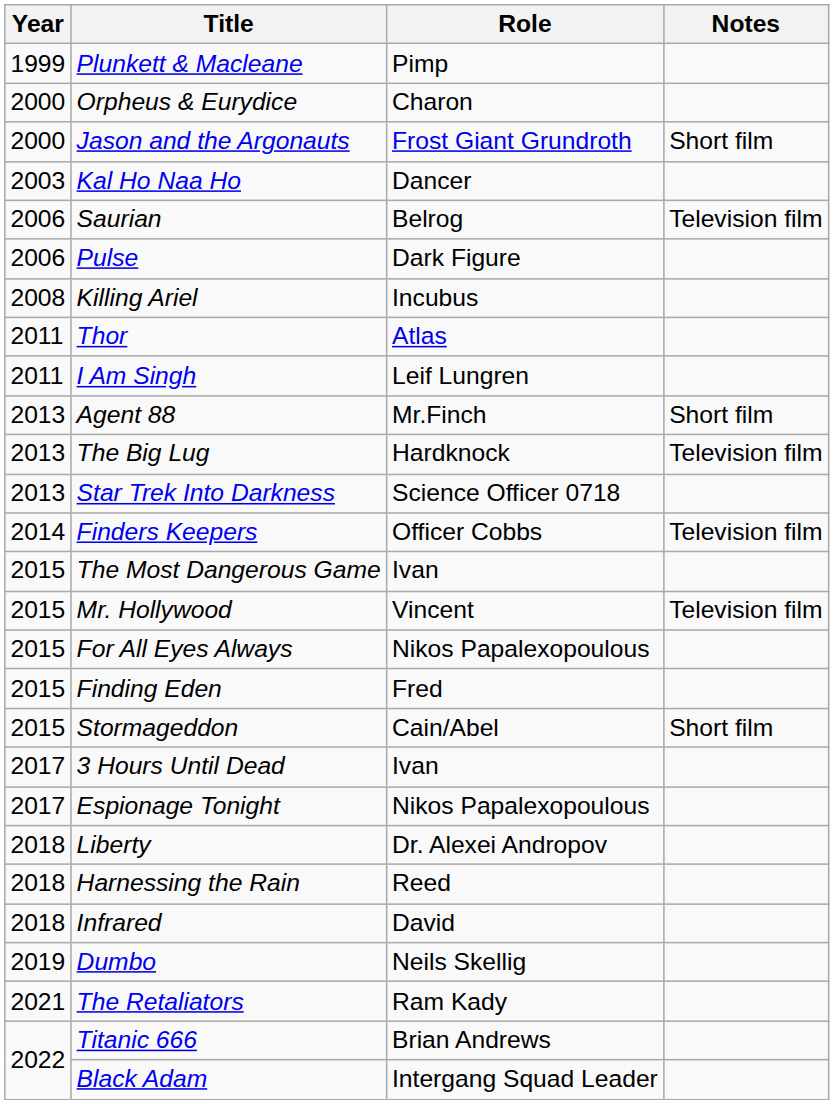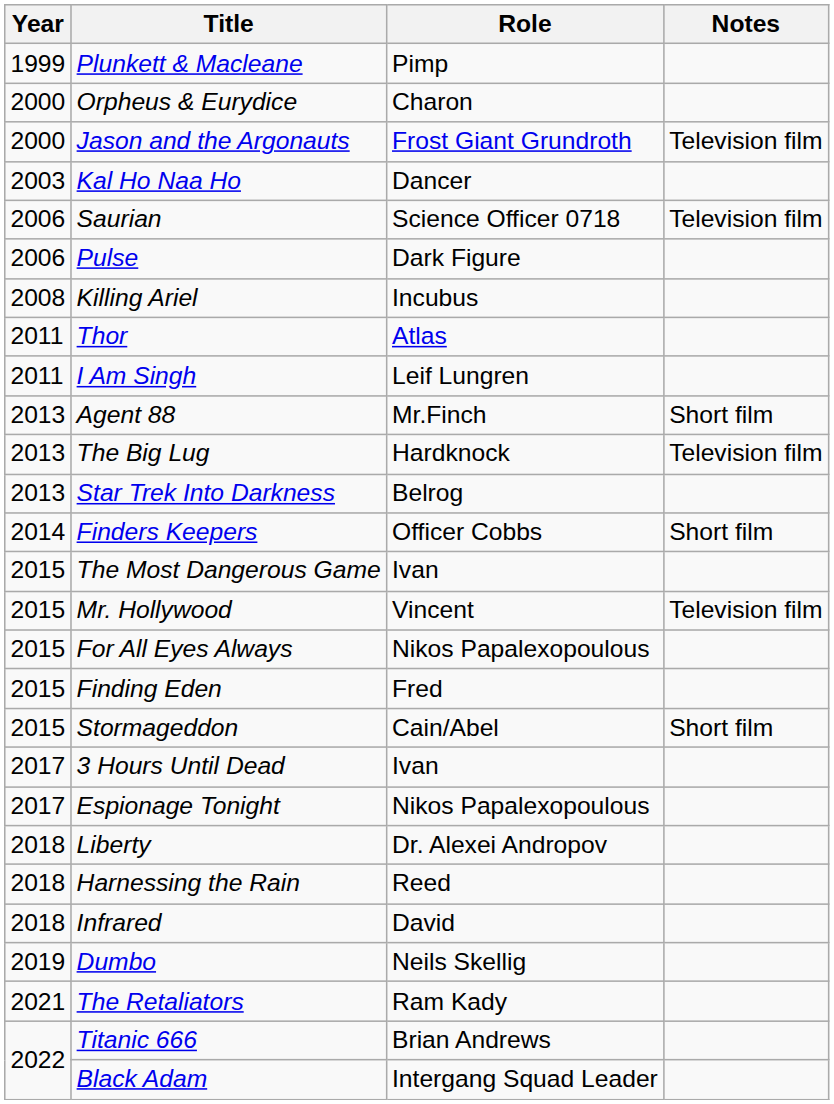Jason and the Argonauts | Notes: Short film -> Television film
Saurian | Role: Belrog -> Science Officer 0718
Star Trek Into Darkness | Role: Science Officer 0718 -> Belrog
Finders Keepers | Notes: Television film -> Short film
